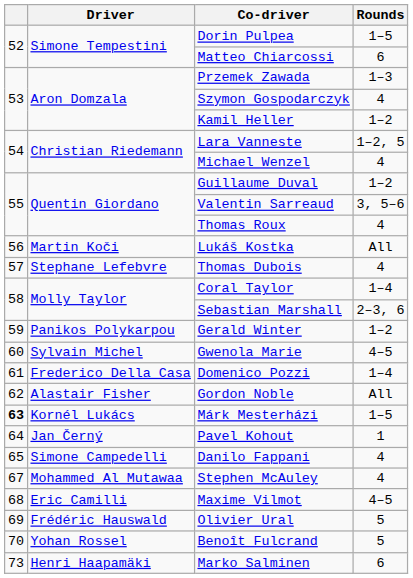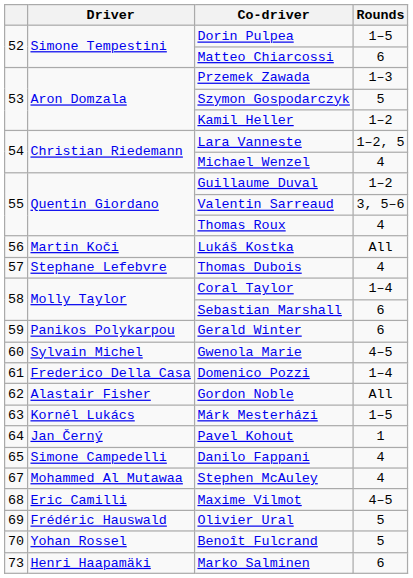Szymon Gospodarczyk | Rounds: 4 -> 5
Sebastian Marshall | Rounds: 2–3, 6 -> 6
Gerald Winter | Rounds: 1–2 -> 6
Márk Mesterházi | column 1: bold -> normal
